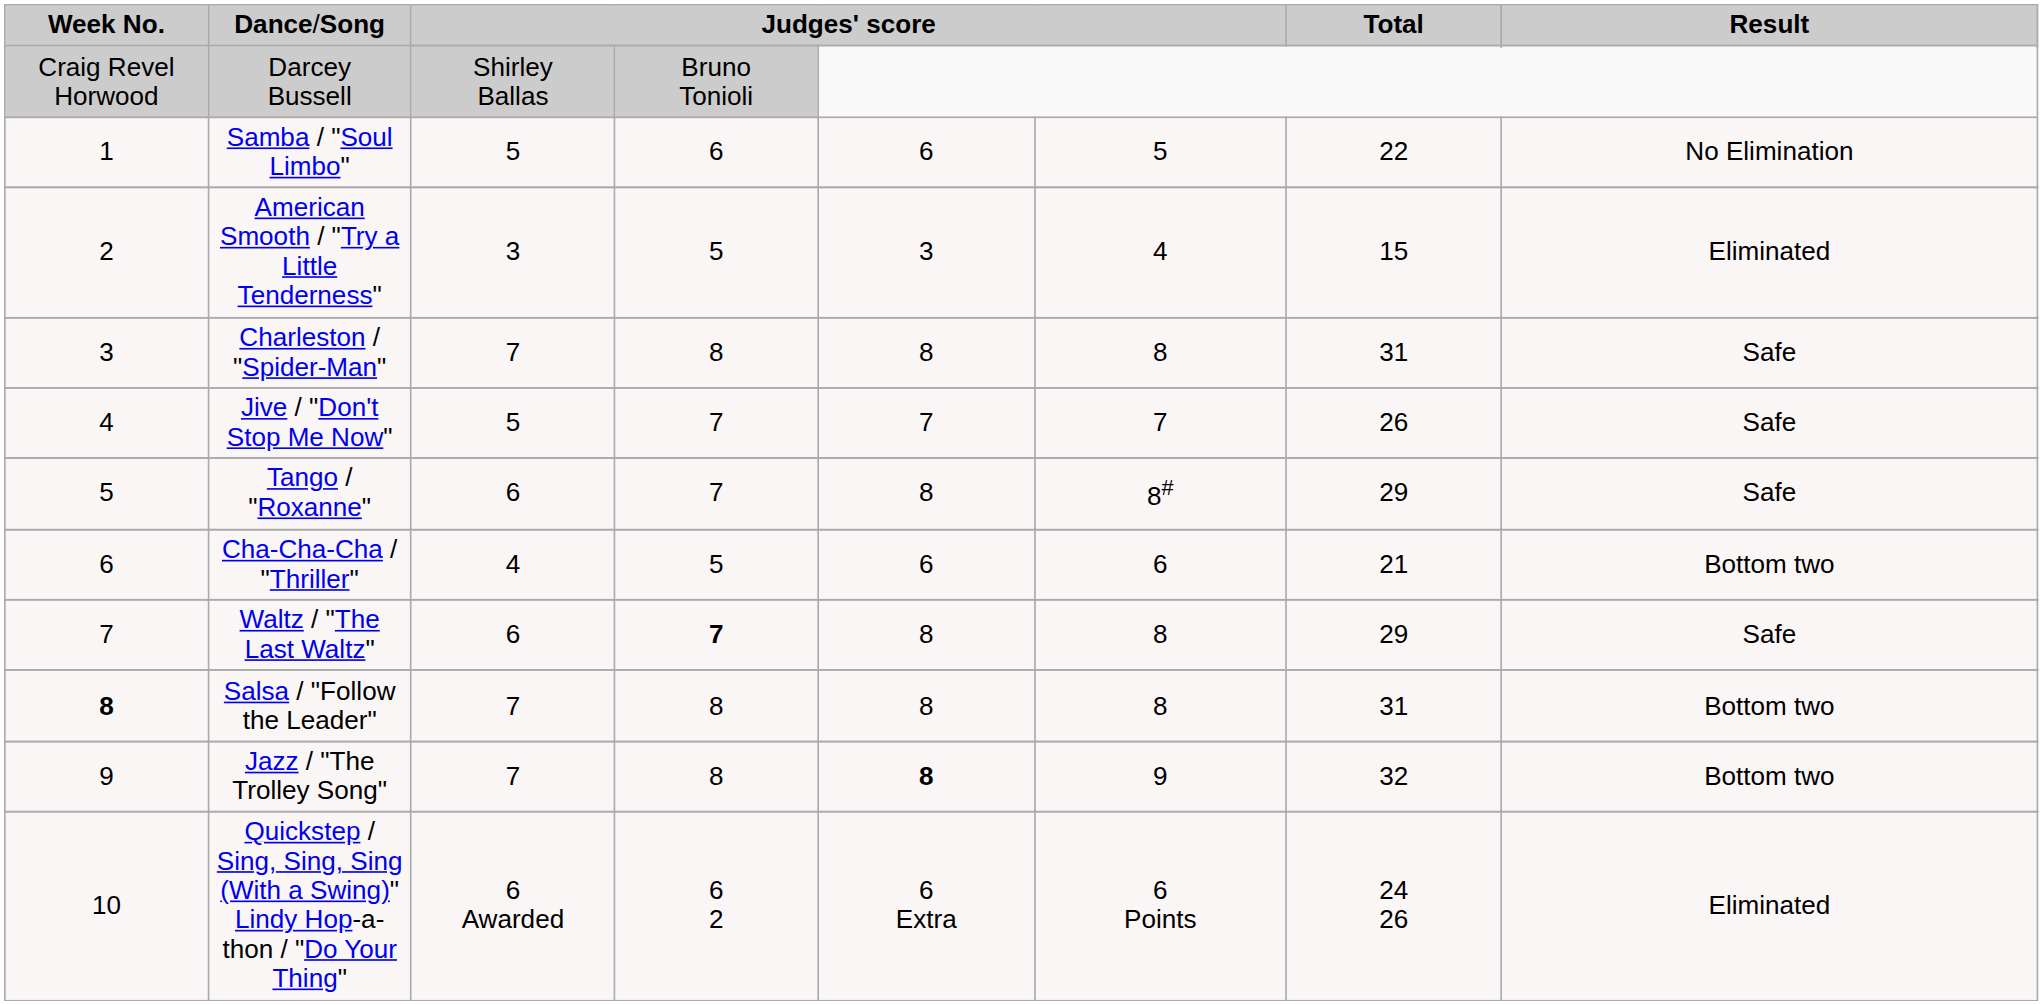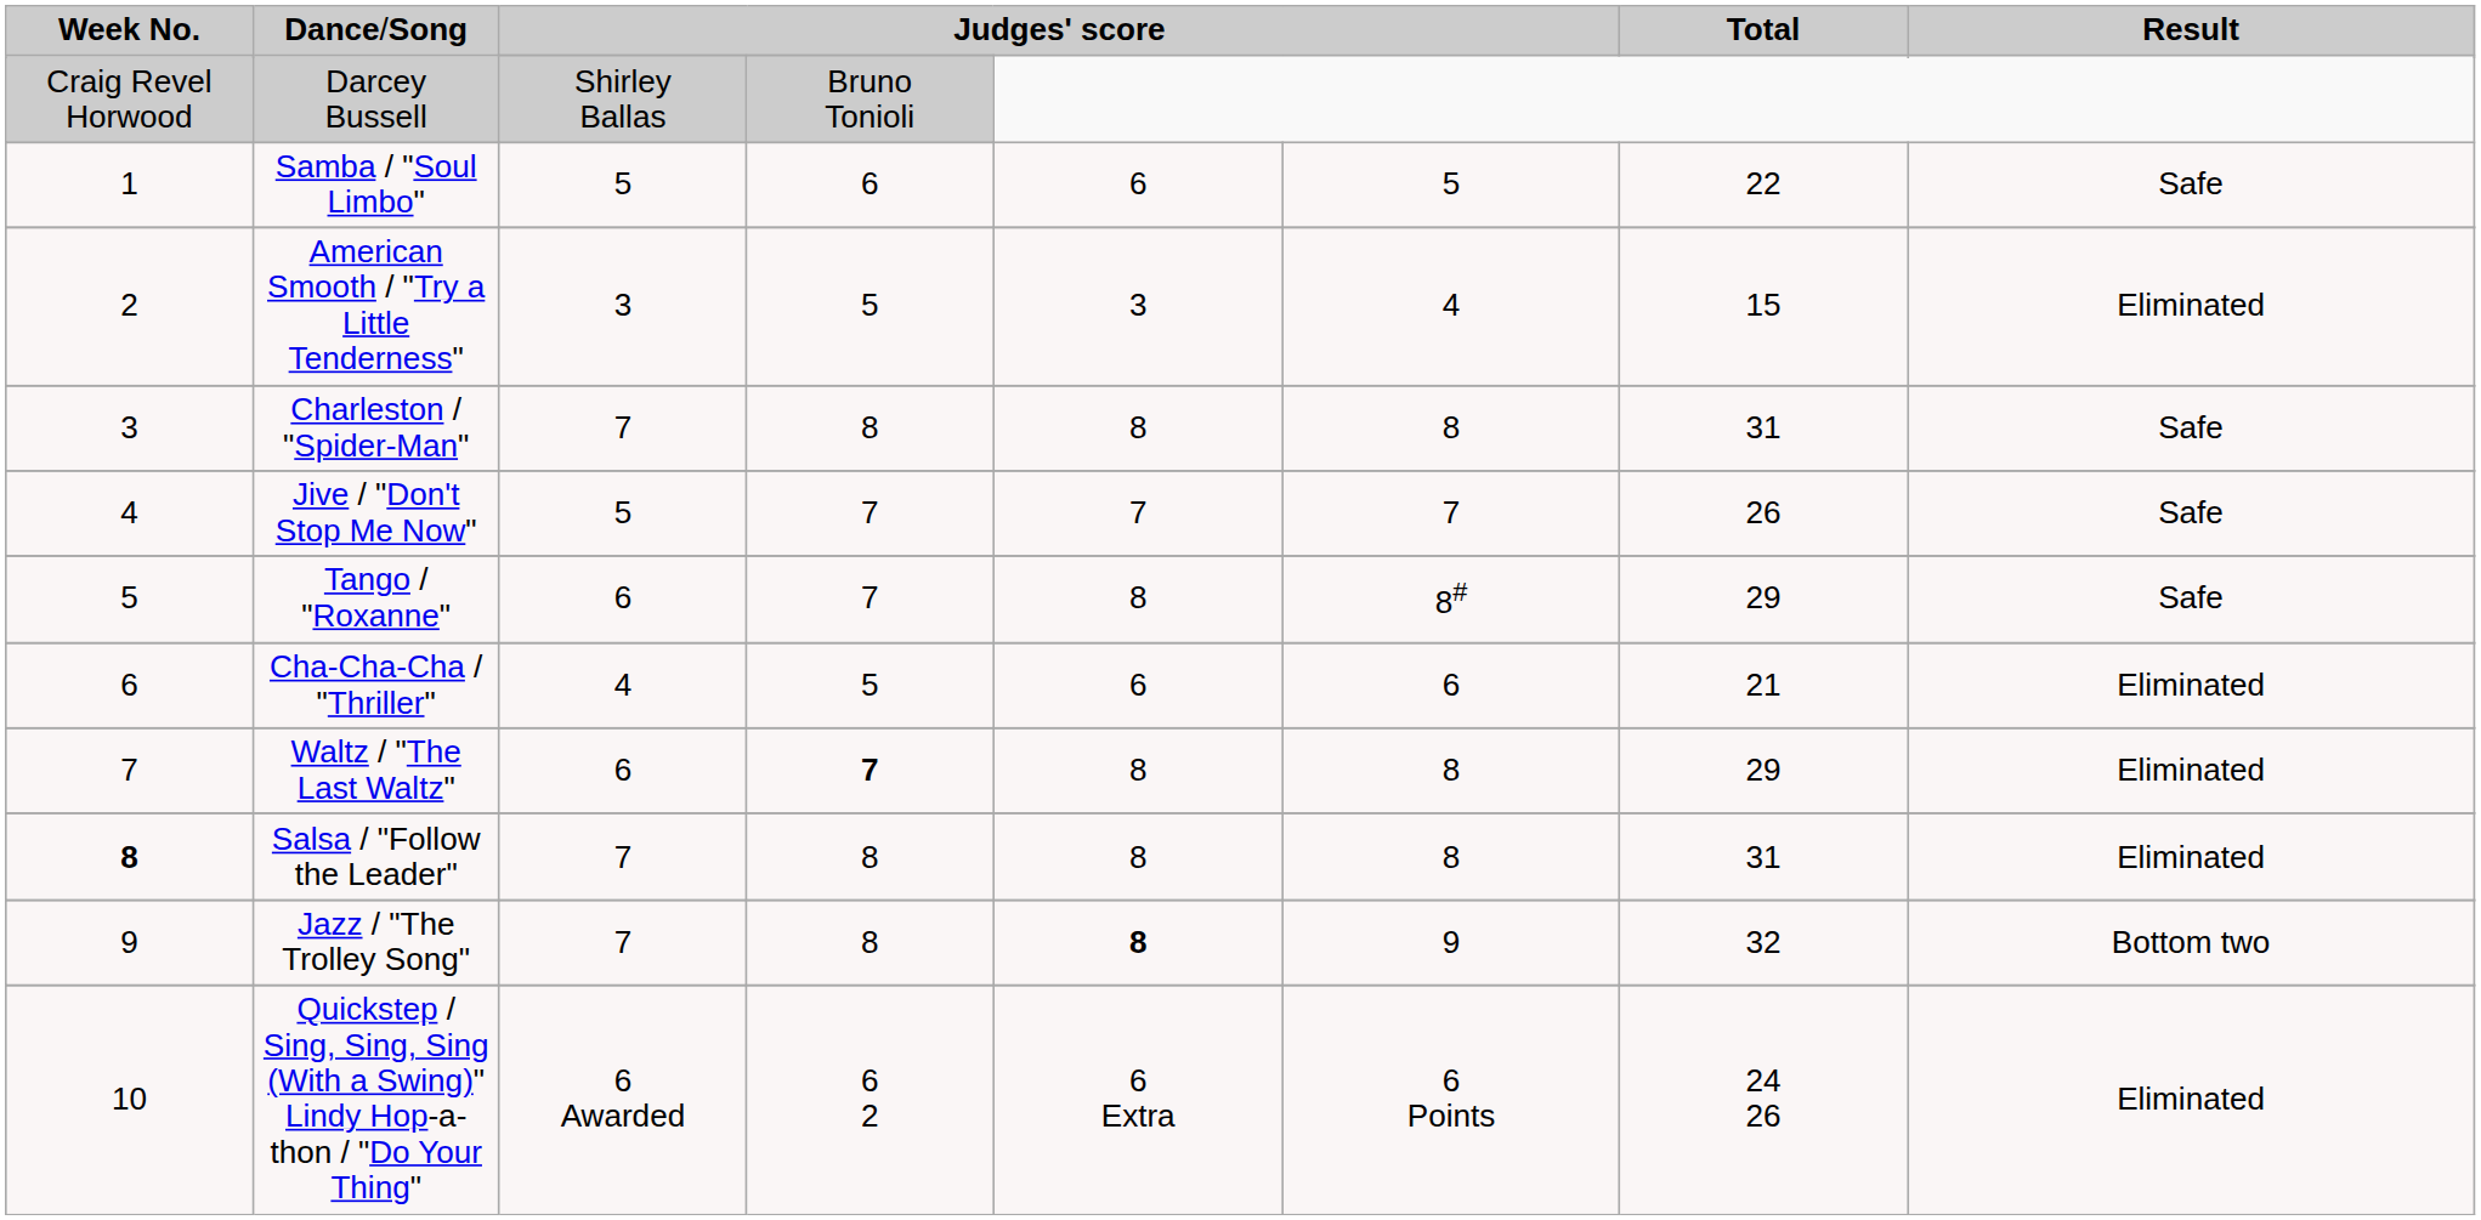Samba / "Soul Limbo" | column 8: No Elimination -> Safe
Cha-Cha-Cha / "Thriller" | column 8: Bottom two -> Eliminated
Waltz / "The Last Waltz" | column 8: Safe -> Eliminated
Salsa / "Follow the Leader" | column 8: Bottom two -> Eliminated
